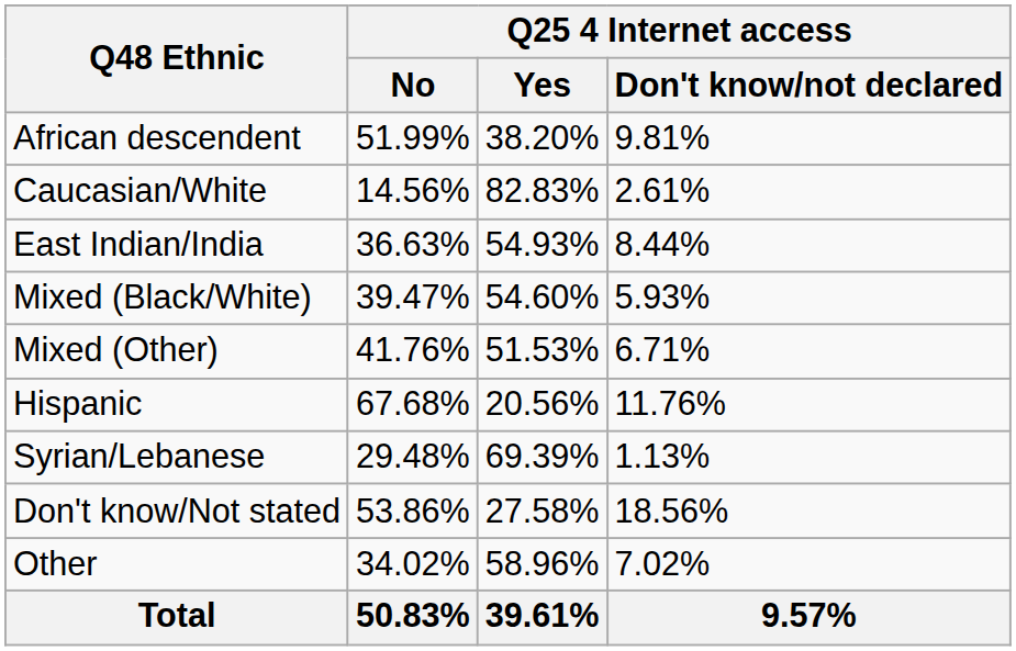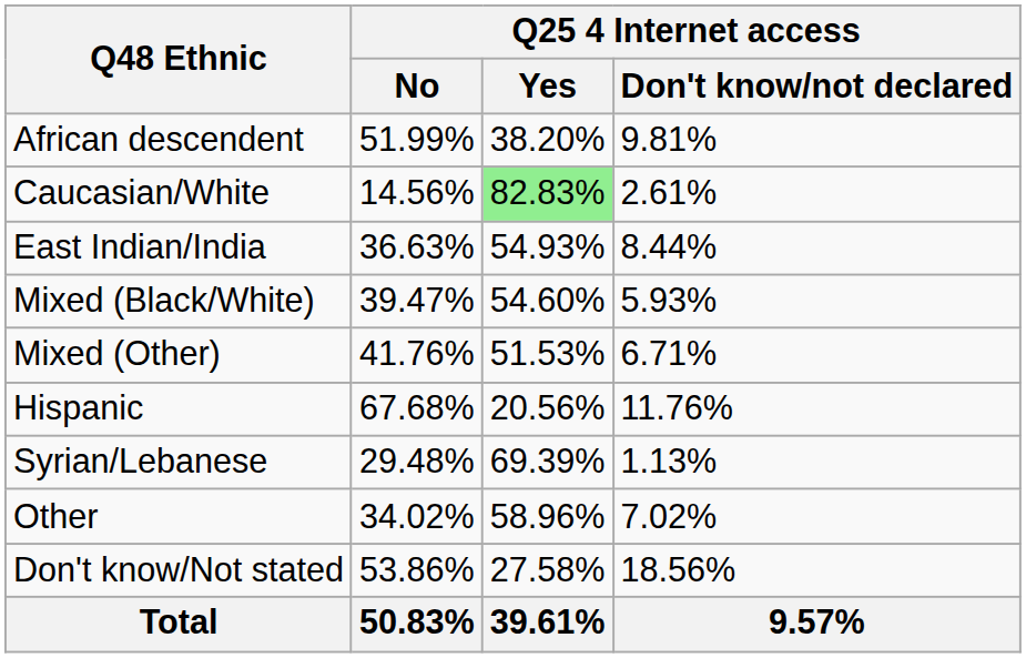Caucasian/White | Q25 4 Internet access / Yes: no background -> lightgreen background
rows swapped: Other <-> Don't know/Not stated
